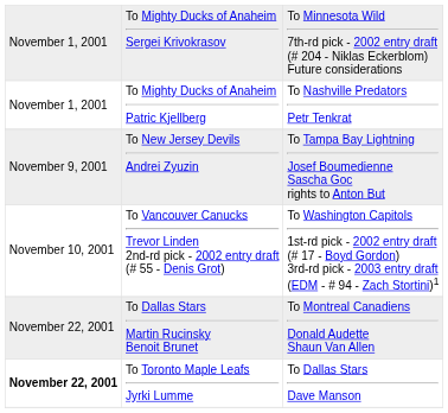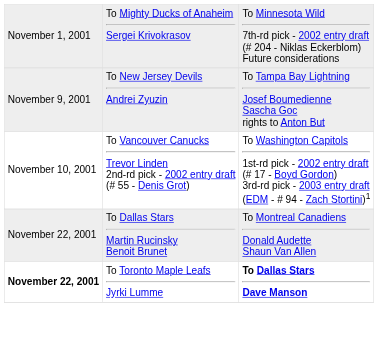- row: November 1, 2001 | To Mighty Ducks of Anaheim Patric Kjellberg | To Nashville Predators Petr Tenkrat
To Toronto Maple Leafs Jyrki Lumme | column 3: normal -> bold
